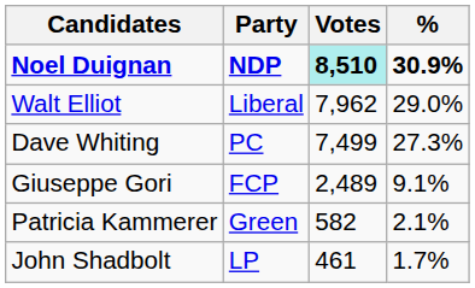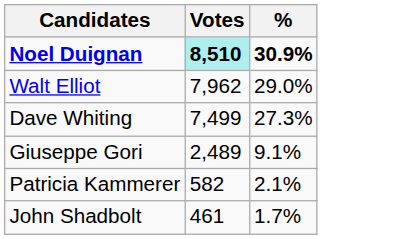- column: Party | NDP | Liberal | PC | FCP | Green | LP
